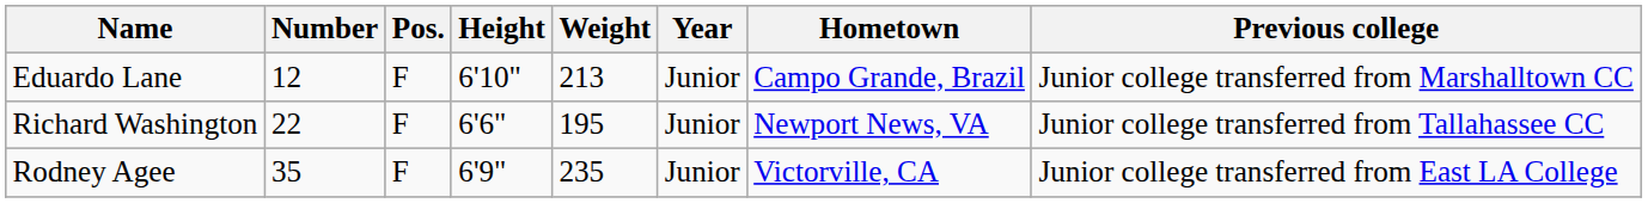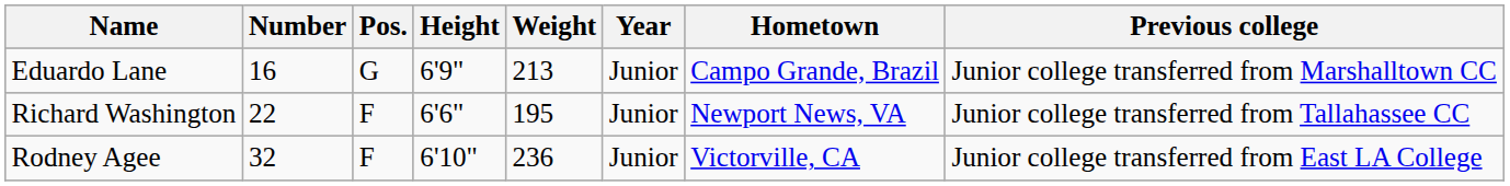Eduardo Lane | Number: 12 -> 16
Eduardo Lane | Pos.: F -> G
Eduardo Lane | Height: 6'10" -> 6'9"
Rodney Agee | Number: 35 -> 32
Rodney Agee | Height: 6'9" -> 6'10"
Rodney Agee | Weight: 235 -> 236
